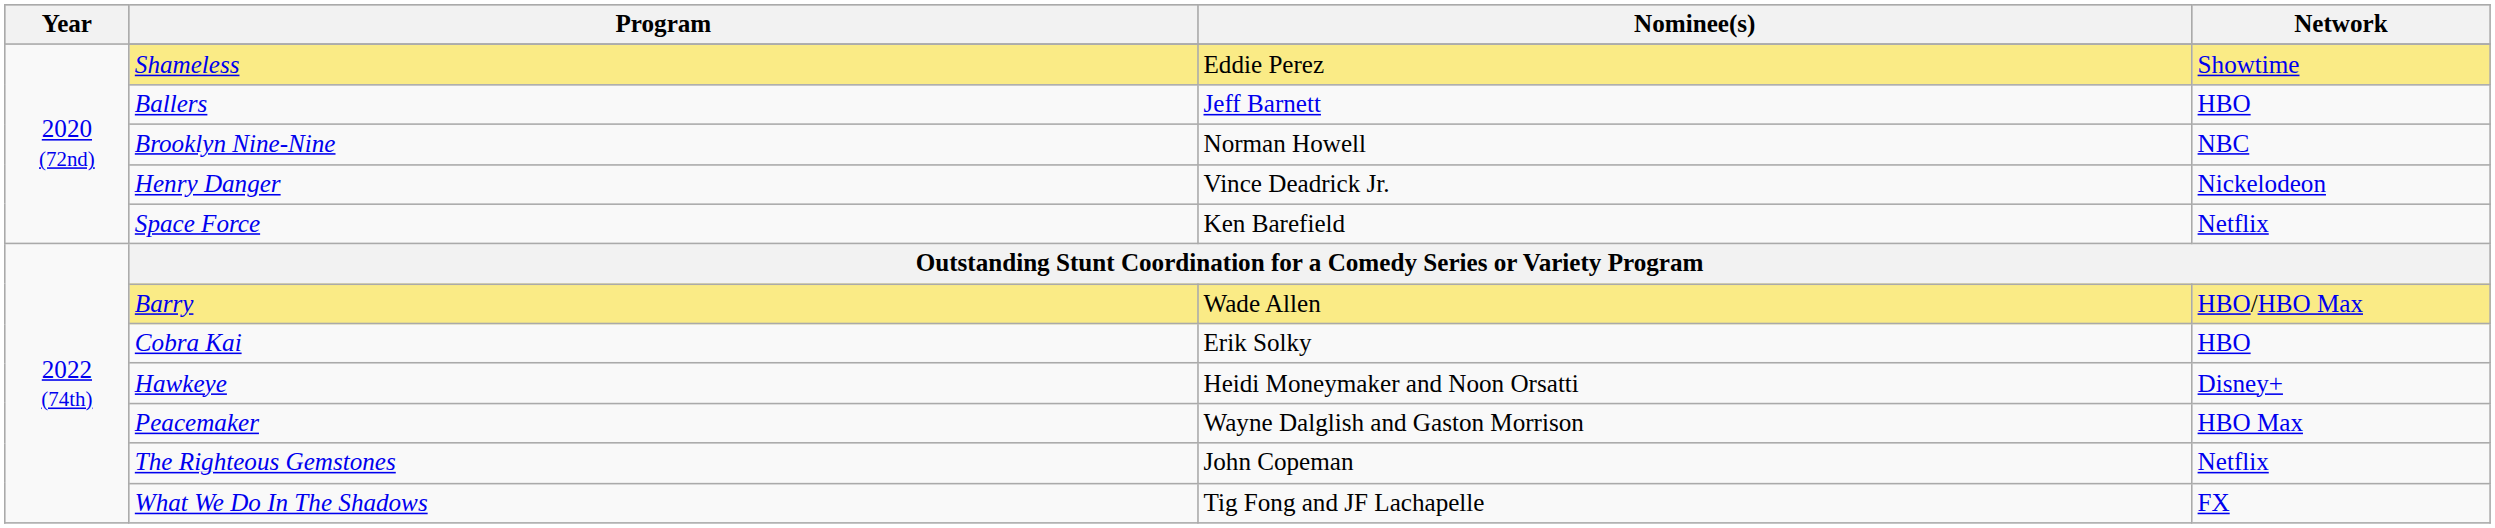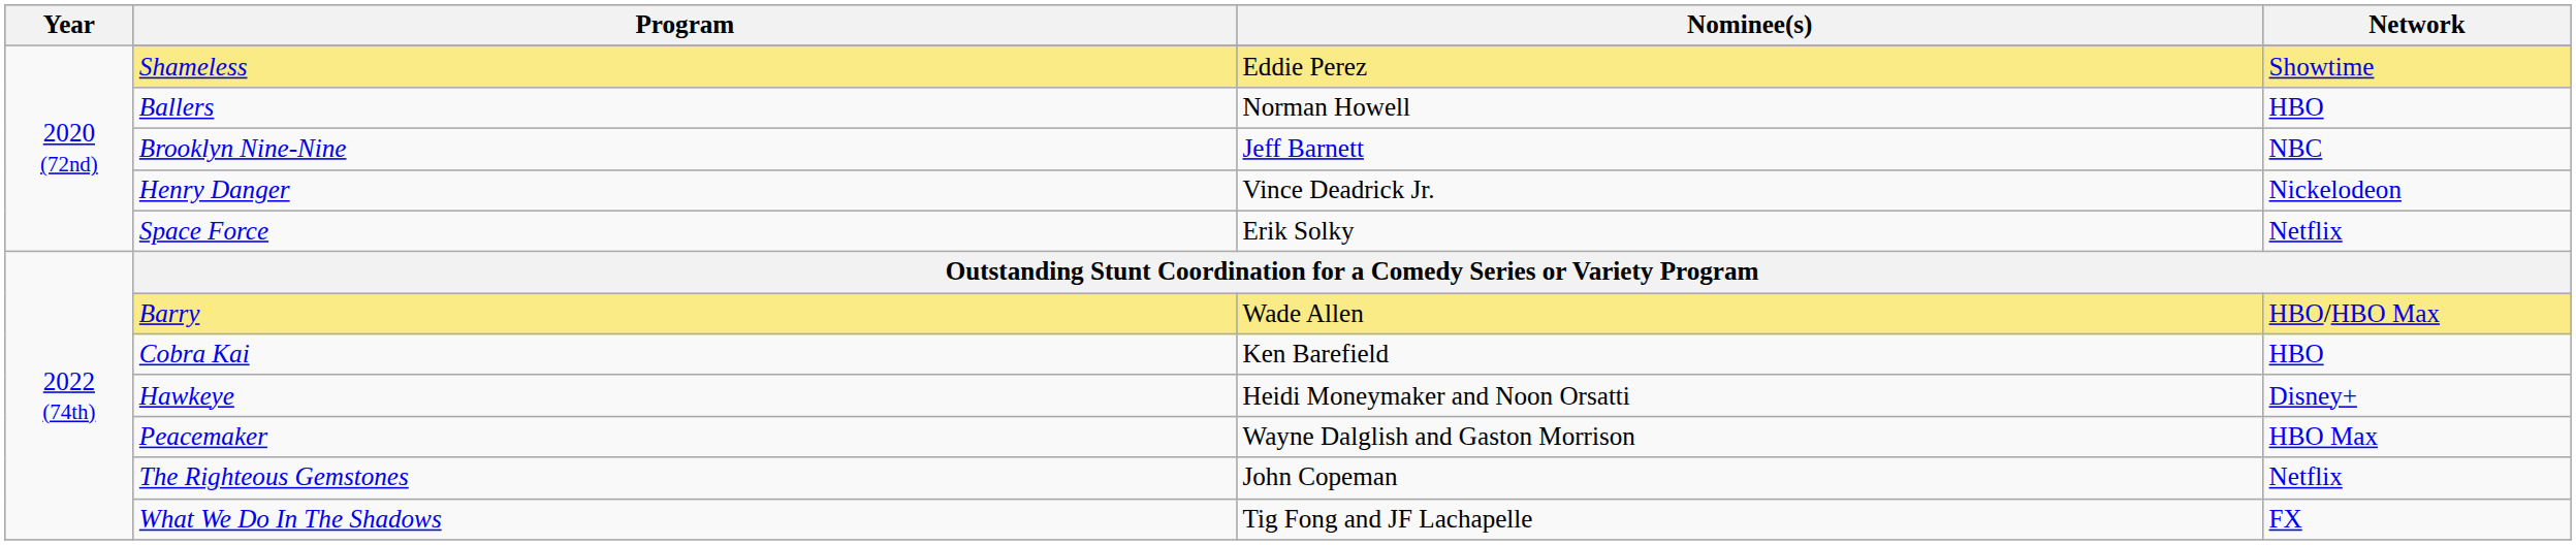Ballers | Nominee(s): Jeff Barnett -> Norman Howell
Brooklyn Nine-Nine | Nominee(s): Norman Howell -> Jeff Barnett
Space Force | Nominee(s): Ken Barefield -> Erik Solky
Cobra Kai | Nominee(s): Erik Solky -> Ken Barefield
